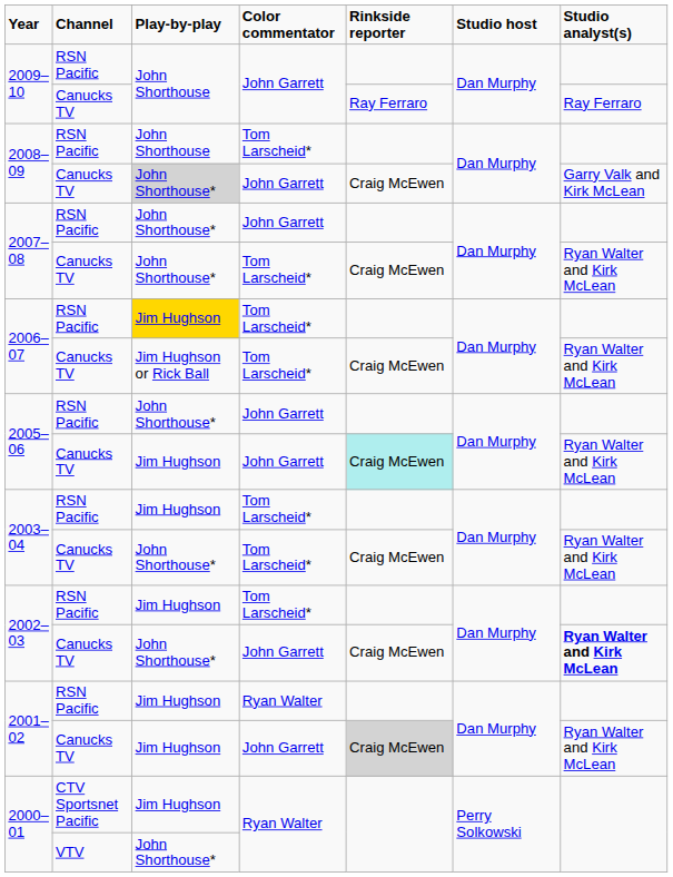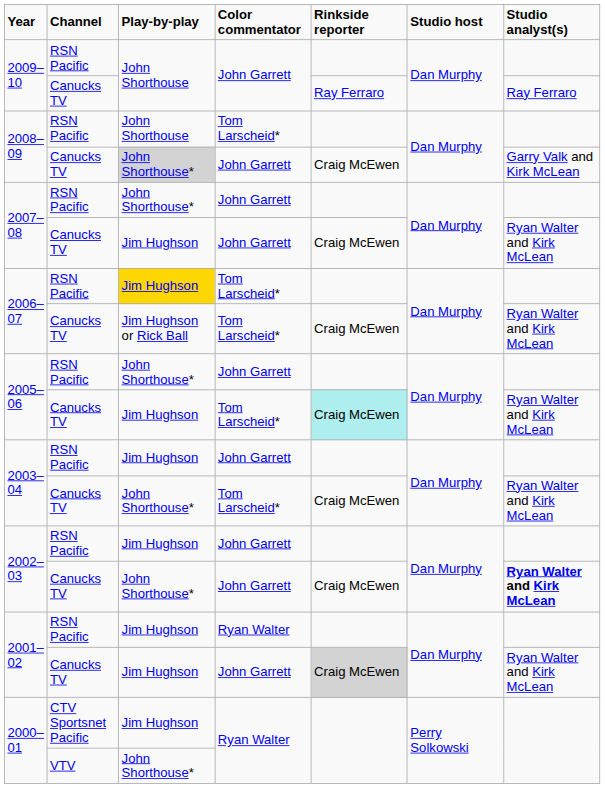2007–08 / Canucks TV | Play-by-play: John Shorthouse* -> Jim Hughson
2007–08 / Canucks TV | Color commentator: Tom Larscheid* -> John Garrett
2005–06 / Canucks TV | Color commentator: John Garrett -> Tom Larscheid*
2003–04 / RSN Pacific | Color commentator: Tom Larscheid* -> John Garrett
2002–03 / RSN Pacific | Color commentator: Tom Larscheid* -> John Garrett
